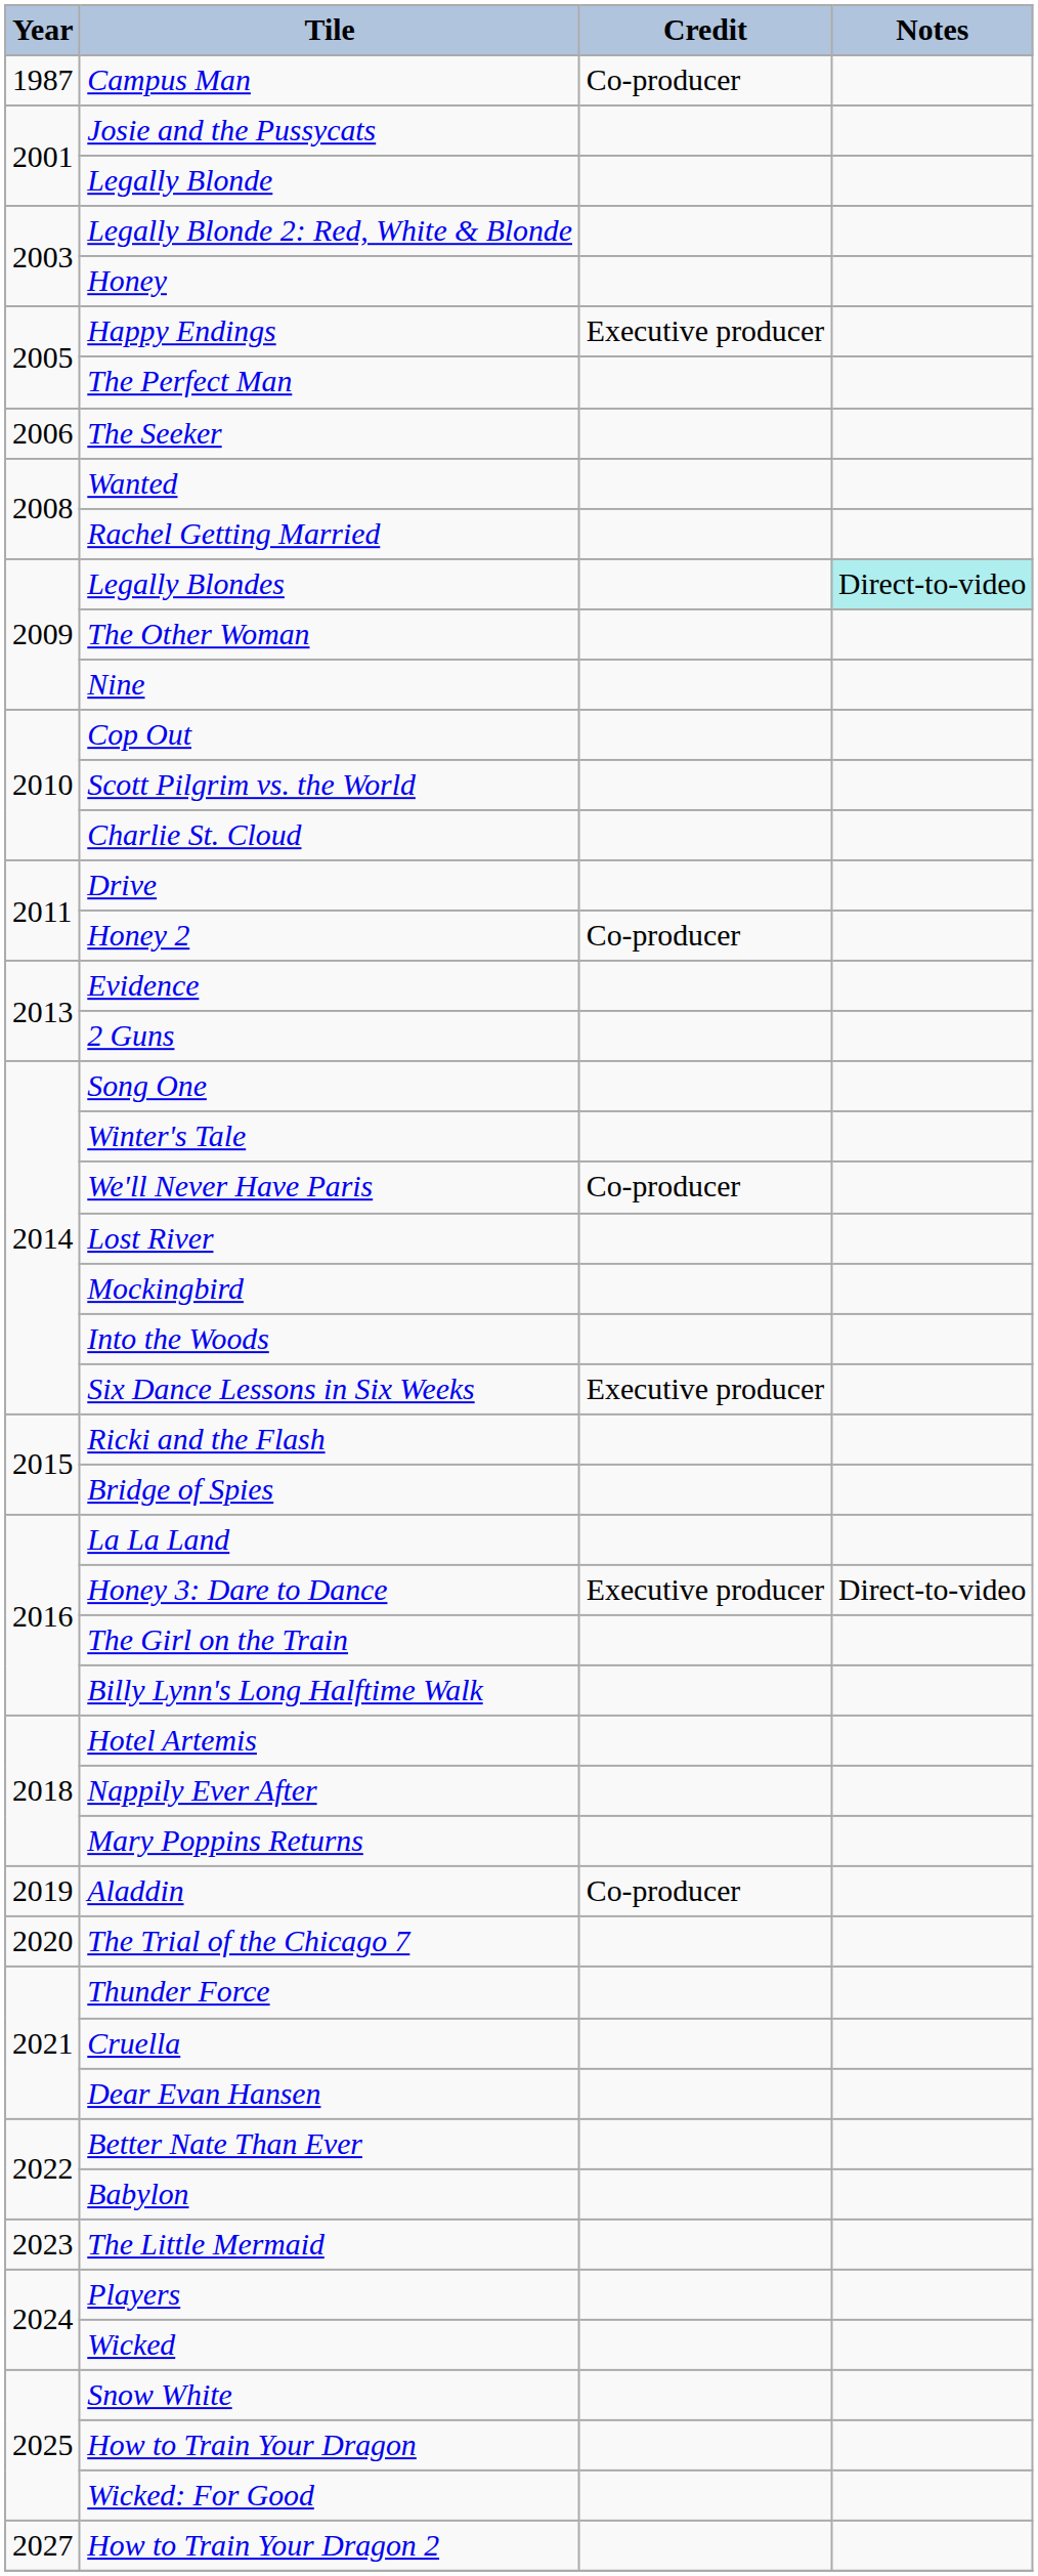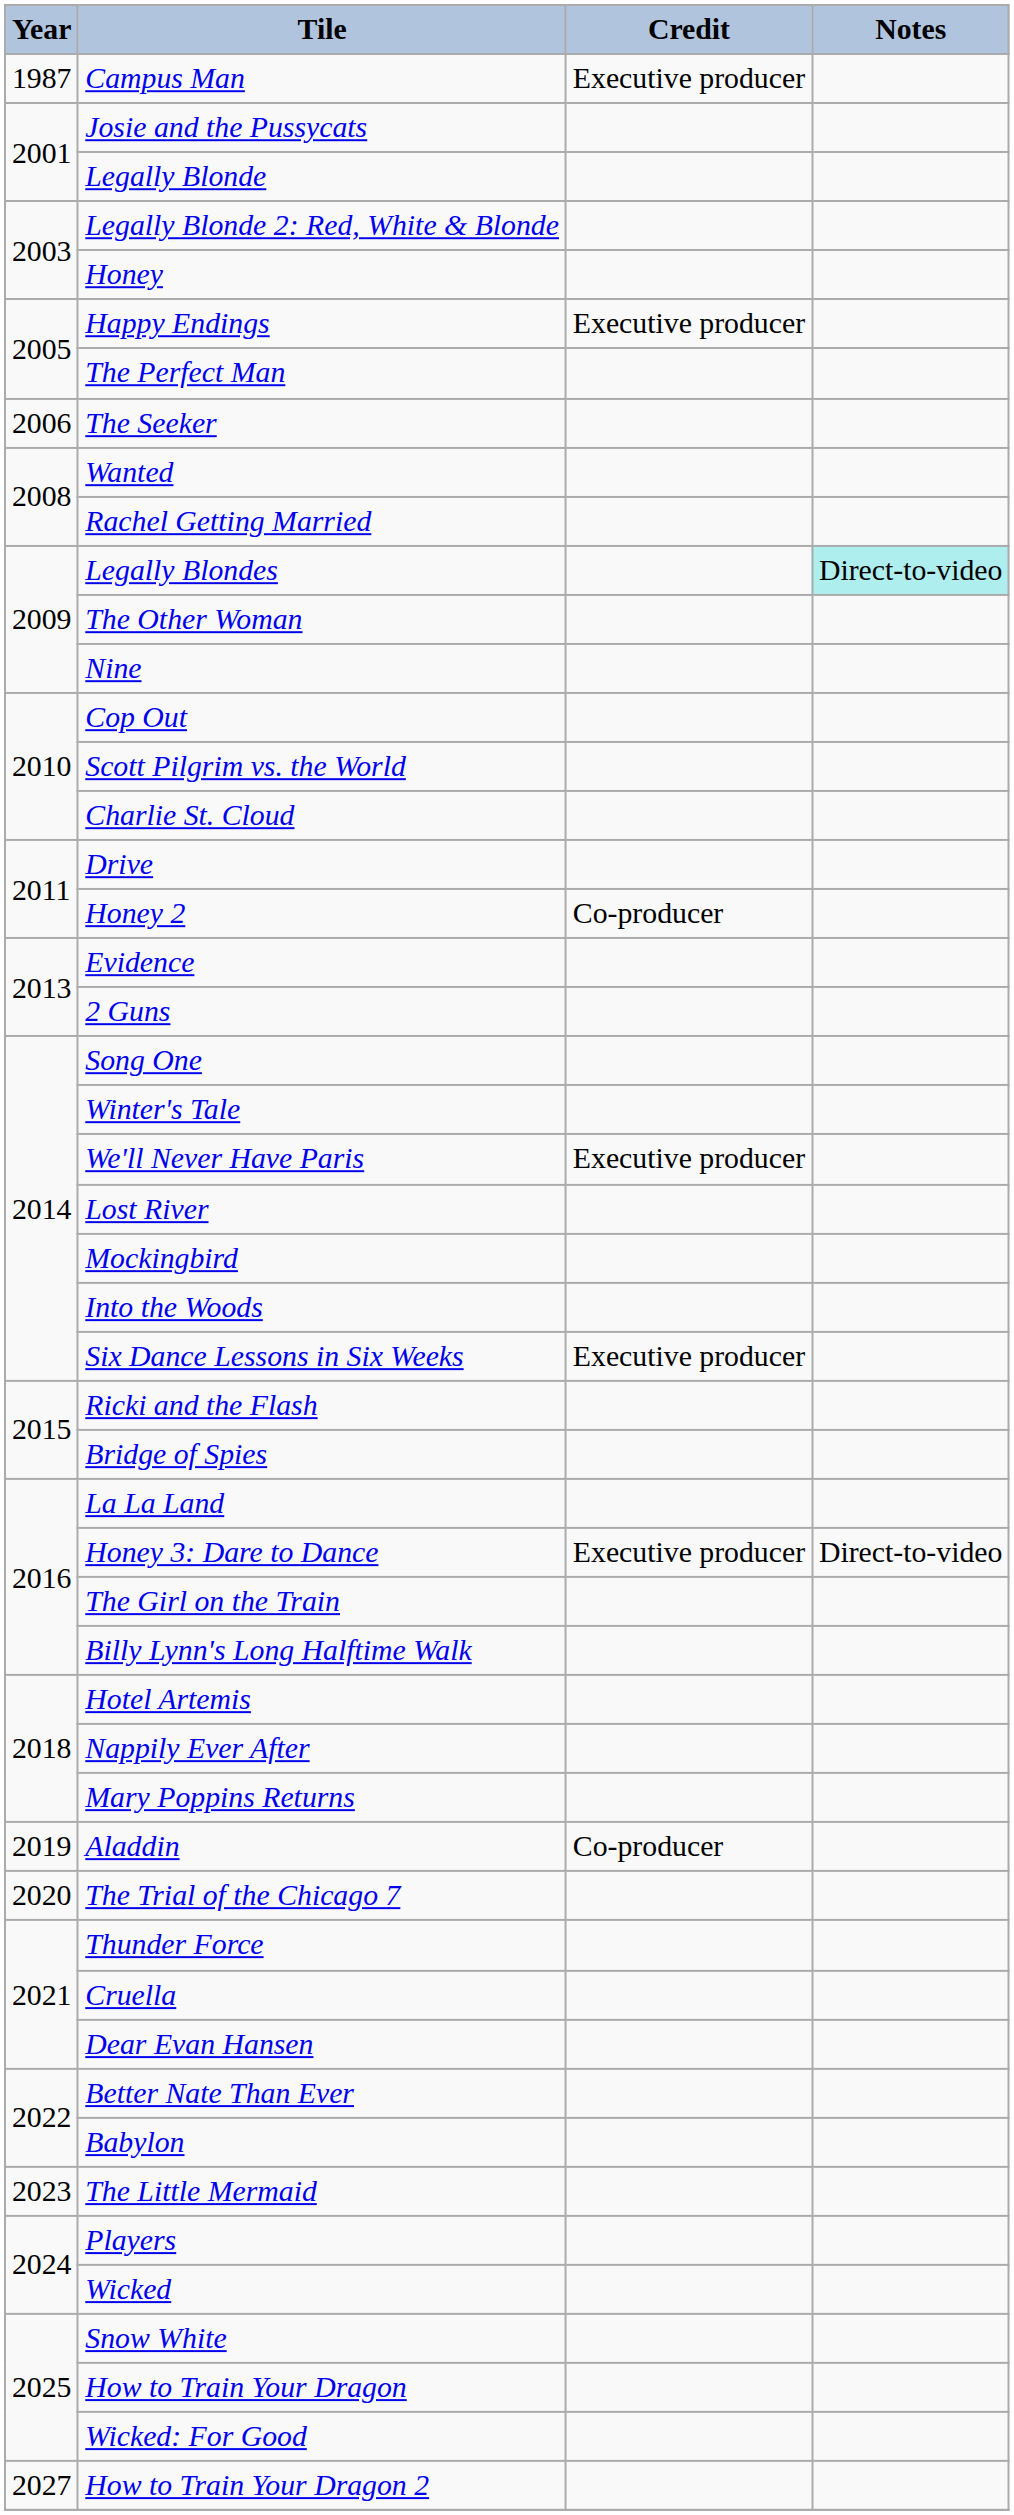Campus Man | Credit: Co-producer -> Executive producer
We'll Never Have Paris | Credit: Co-producer -> Executive producer
